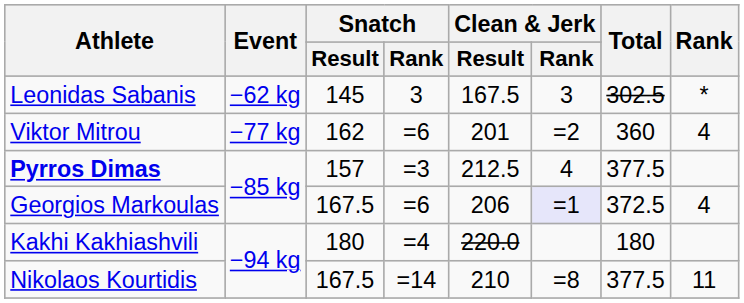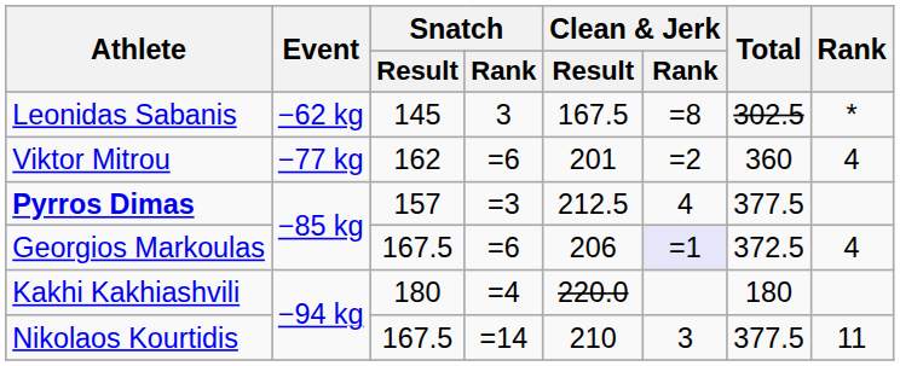Leonidas Sabanis | Clean & Jerk / Rank: 3 -> =8
Nikolaos Kourtidis | Clean & Jerk / Rank: =8 -> 3
